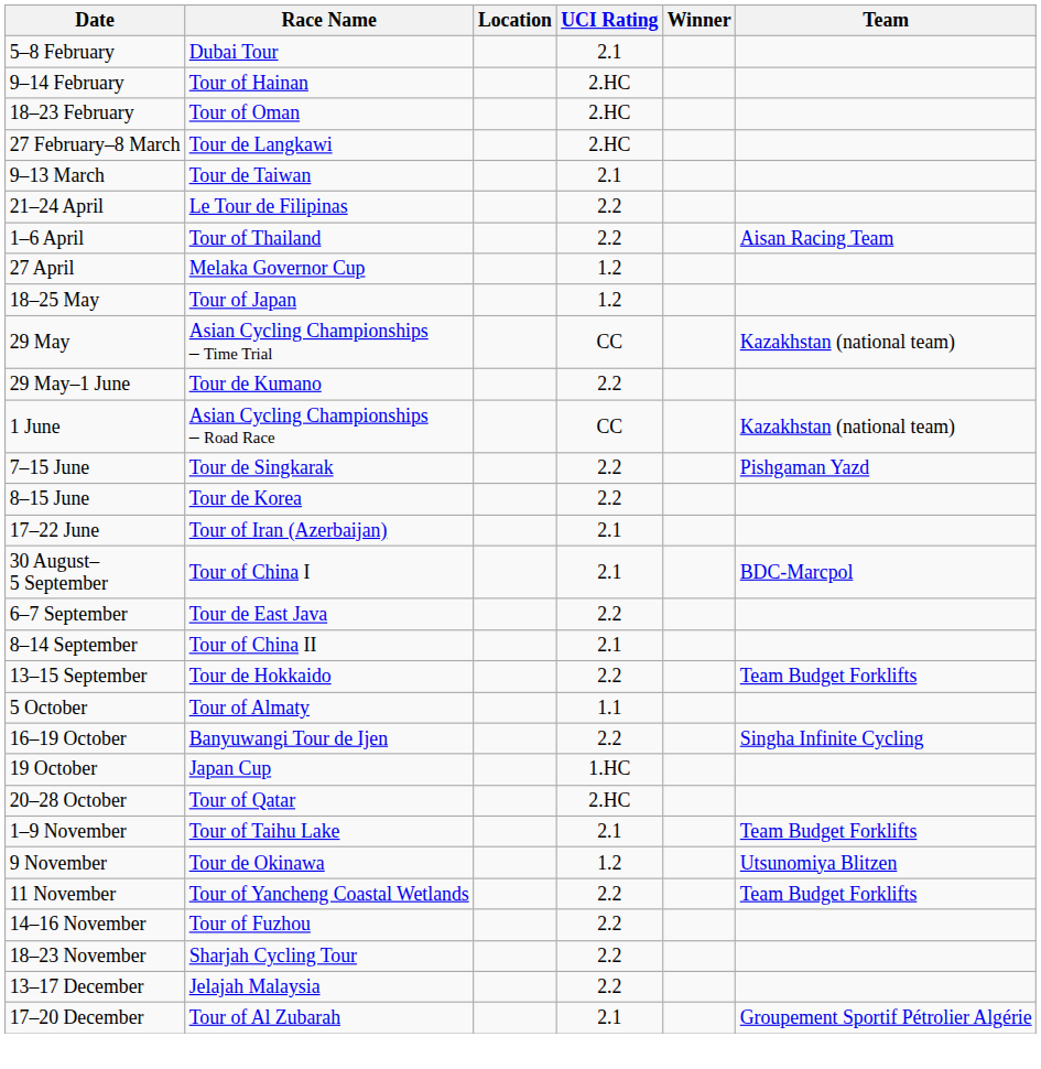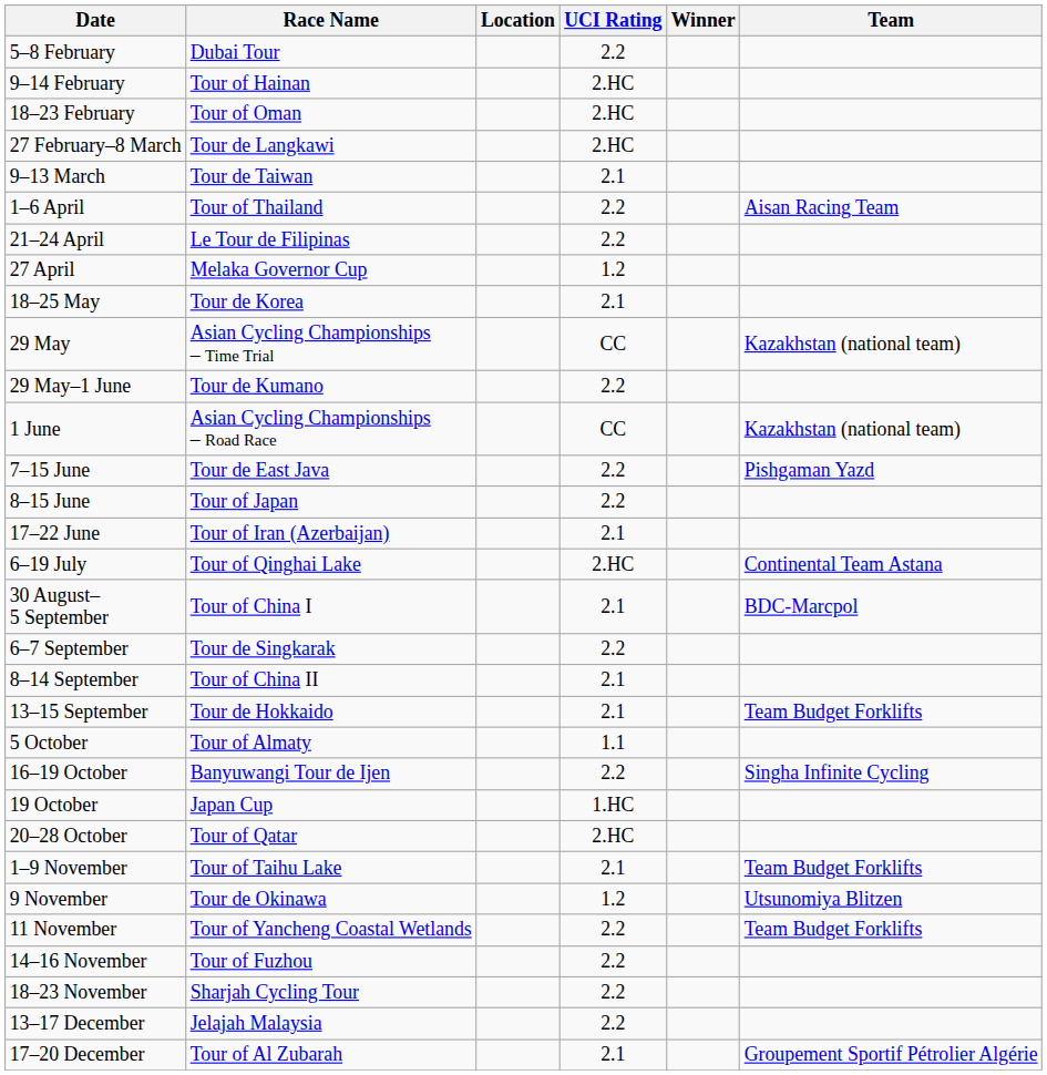5–8 February | UCI Rating: 2.1 -> 2.2
rows swapped: 1–6 April <-> 21–24 April
18–25 May | Race Name: Tour of Japan -> Tour de Korea
18–25 May | UCI Rating: 1.2 -> 2.1
7–15 June | Race Name: Tour de Singkarak -> Tour de East Java
8–15 June | Race Name: Tour de Korea -> Tour of Japan
+ row: 6–19 July | Tour of Qinghai Lake | 2.HC | Continental Team Astana
6–7 September | Race Name: Tour de East Java -> Tour de Singkarak
13–15 September | UCI Rating: 2.2 -> 2.1
